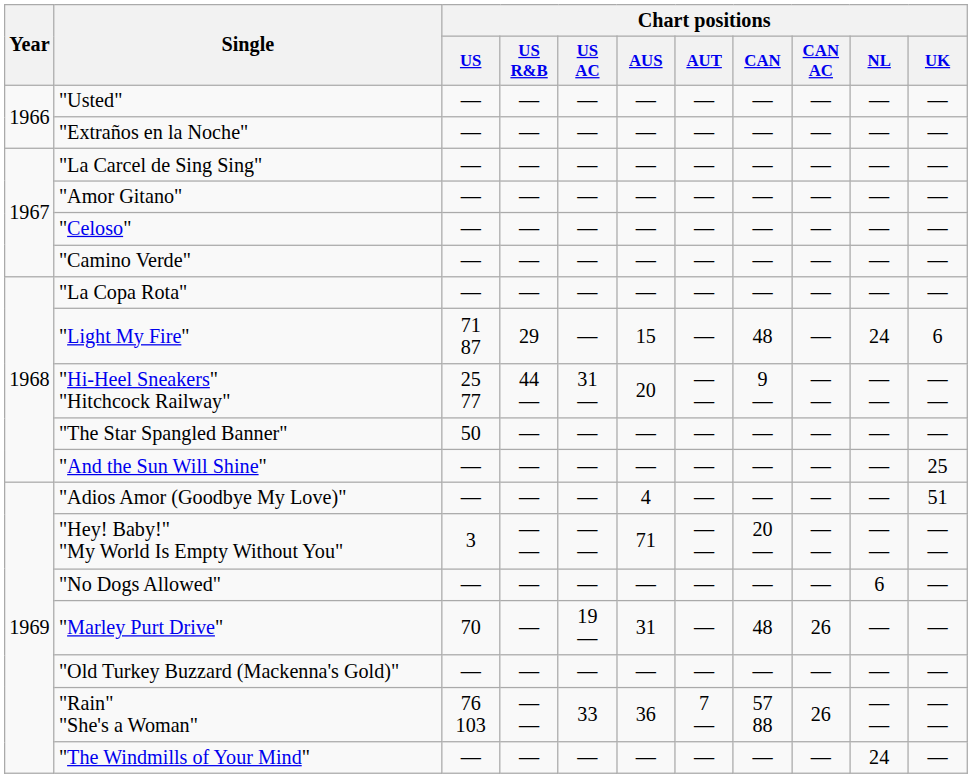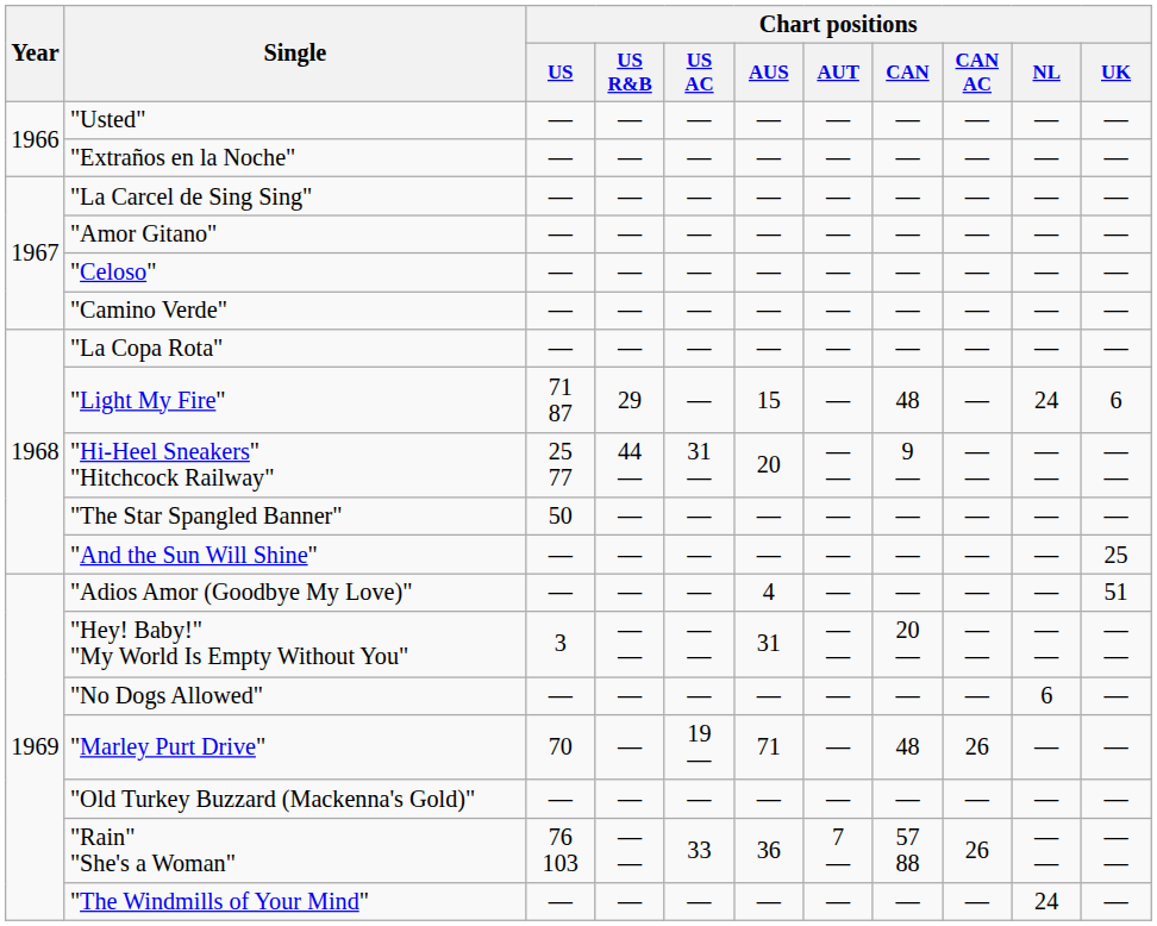"Hey! Baby!" "My World Is Empty Without You" | Chart positions / AUS: 71 -> 31
"Marley Purt Drive" | Chart positions / AUS: 31 -> 71
